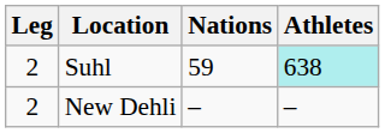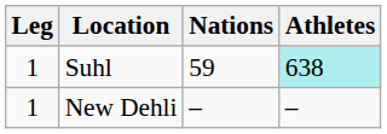Suhl | Leg: 2 -> 1
New Dehli | Leg: 2 -> 1
